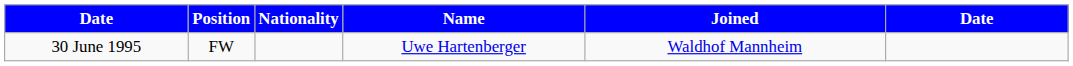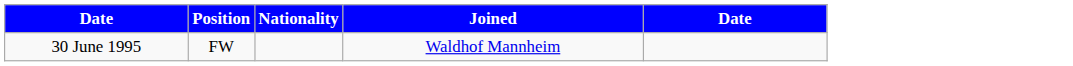- column: Name | Uwe Hartenberger
